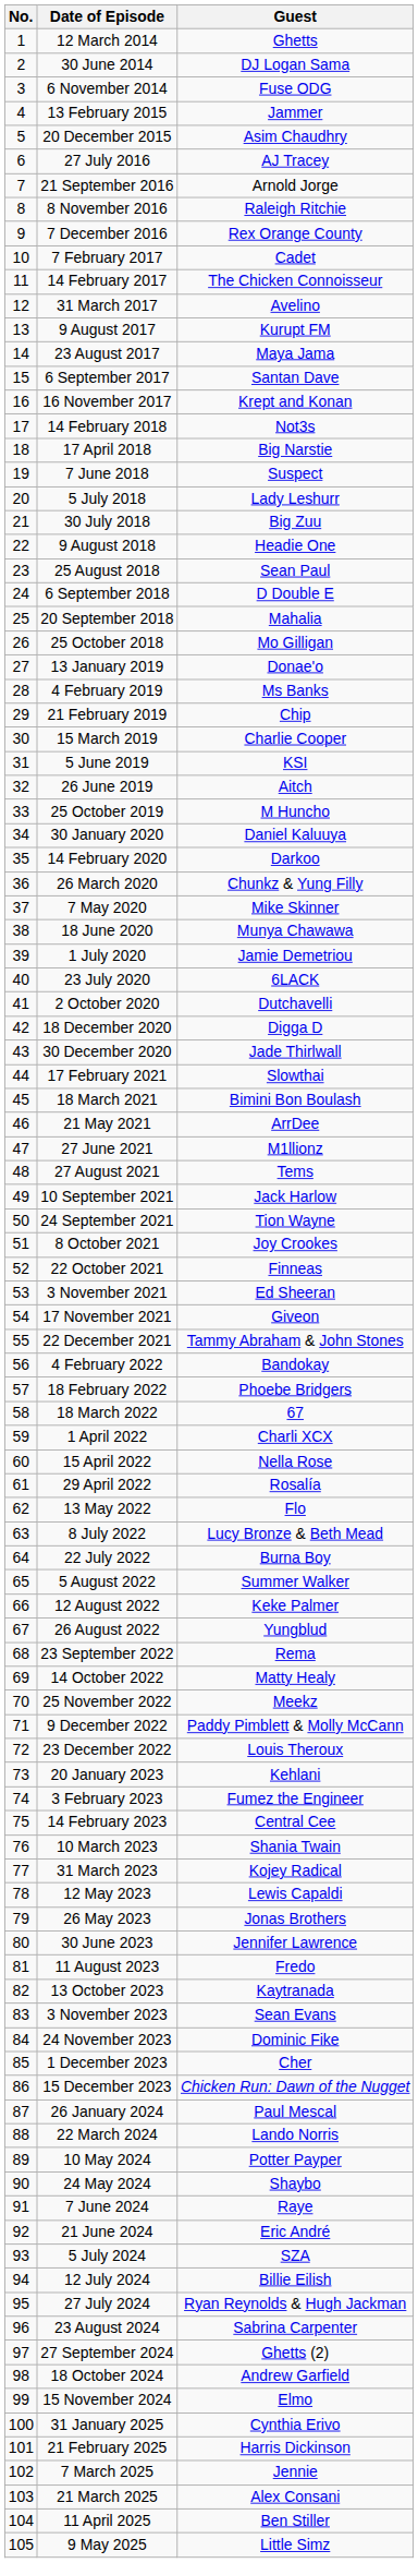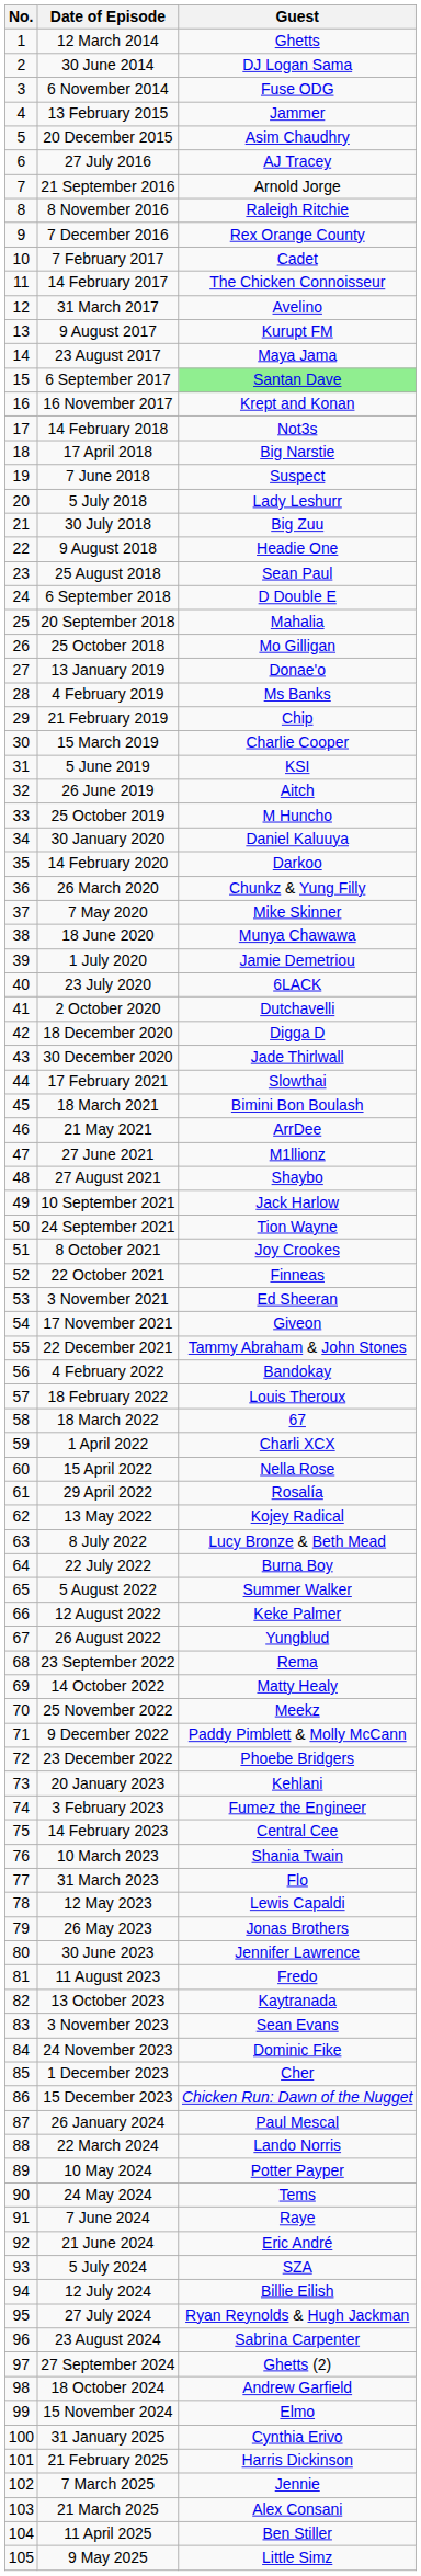6 September 2017 | Guest: no background -> lightgreen background
27 August 2021 | Guest: Tems -> Shaybo
18 February 2022 | Guest: Phoebe Bridgers -> Louis Theroux
13 May 2022 | Guest: Flo -> Kojey Radical
23 December 2022 | Guest: Louis Theroux -> Phoebe Bridgers
31 March 2023 | Guest: Kojey Radical -> Flo
24 May 2024 | Guest: Shaybo -> Tems
